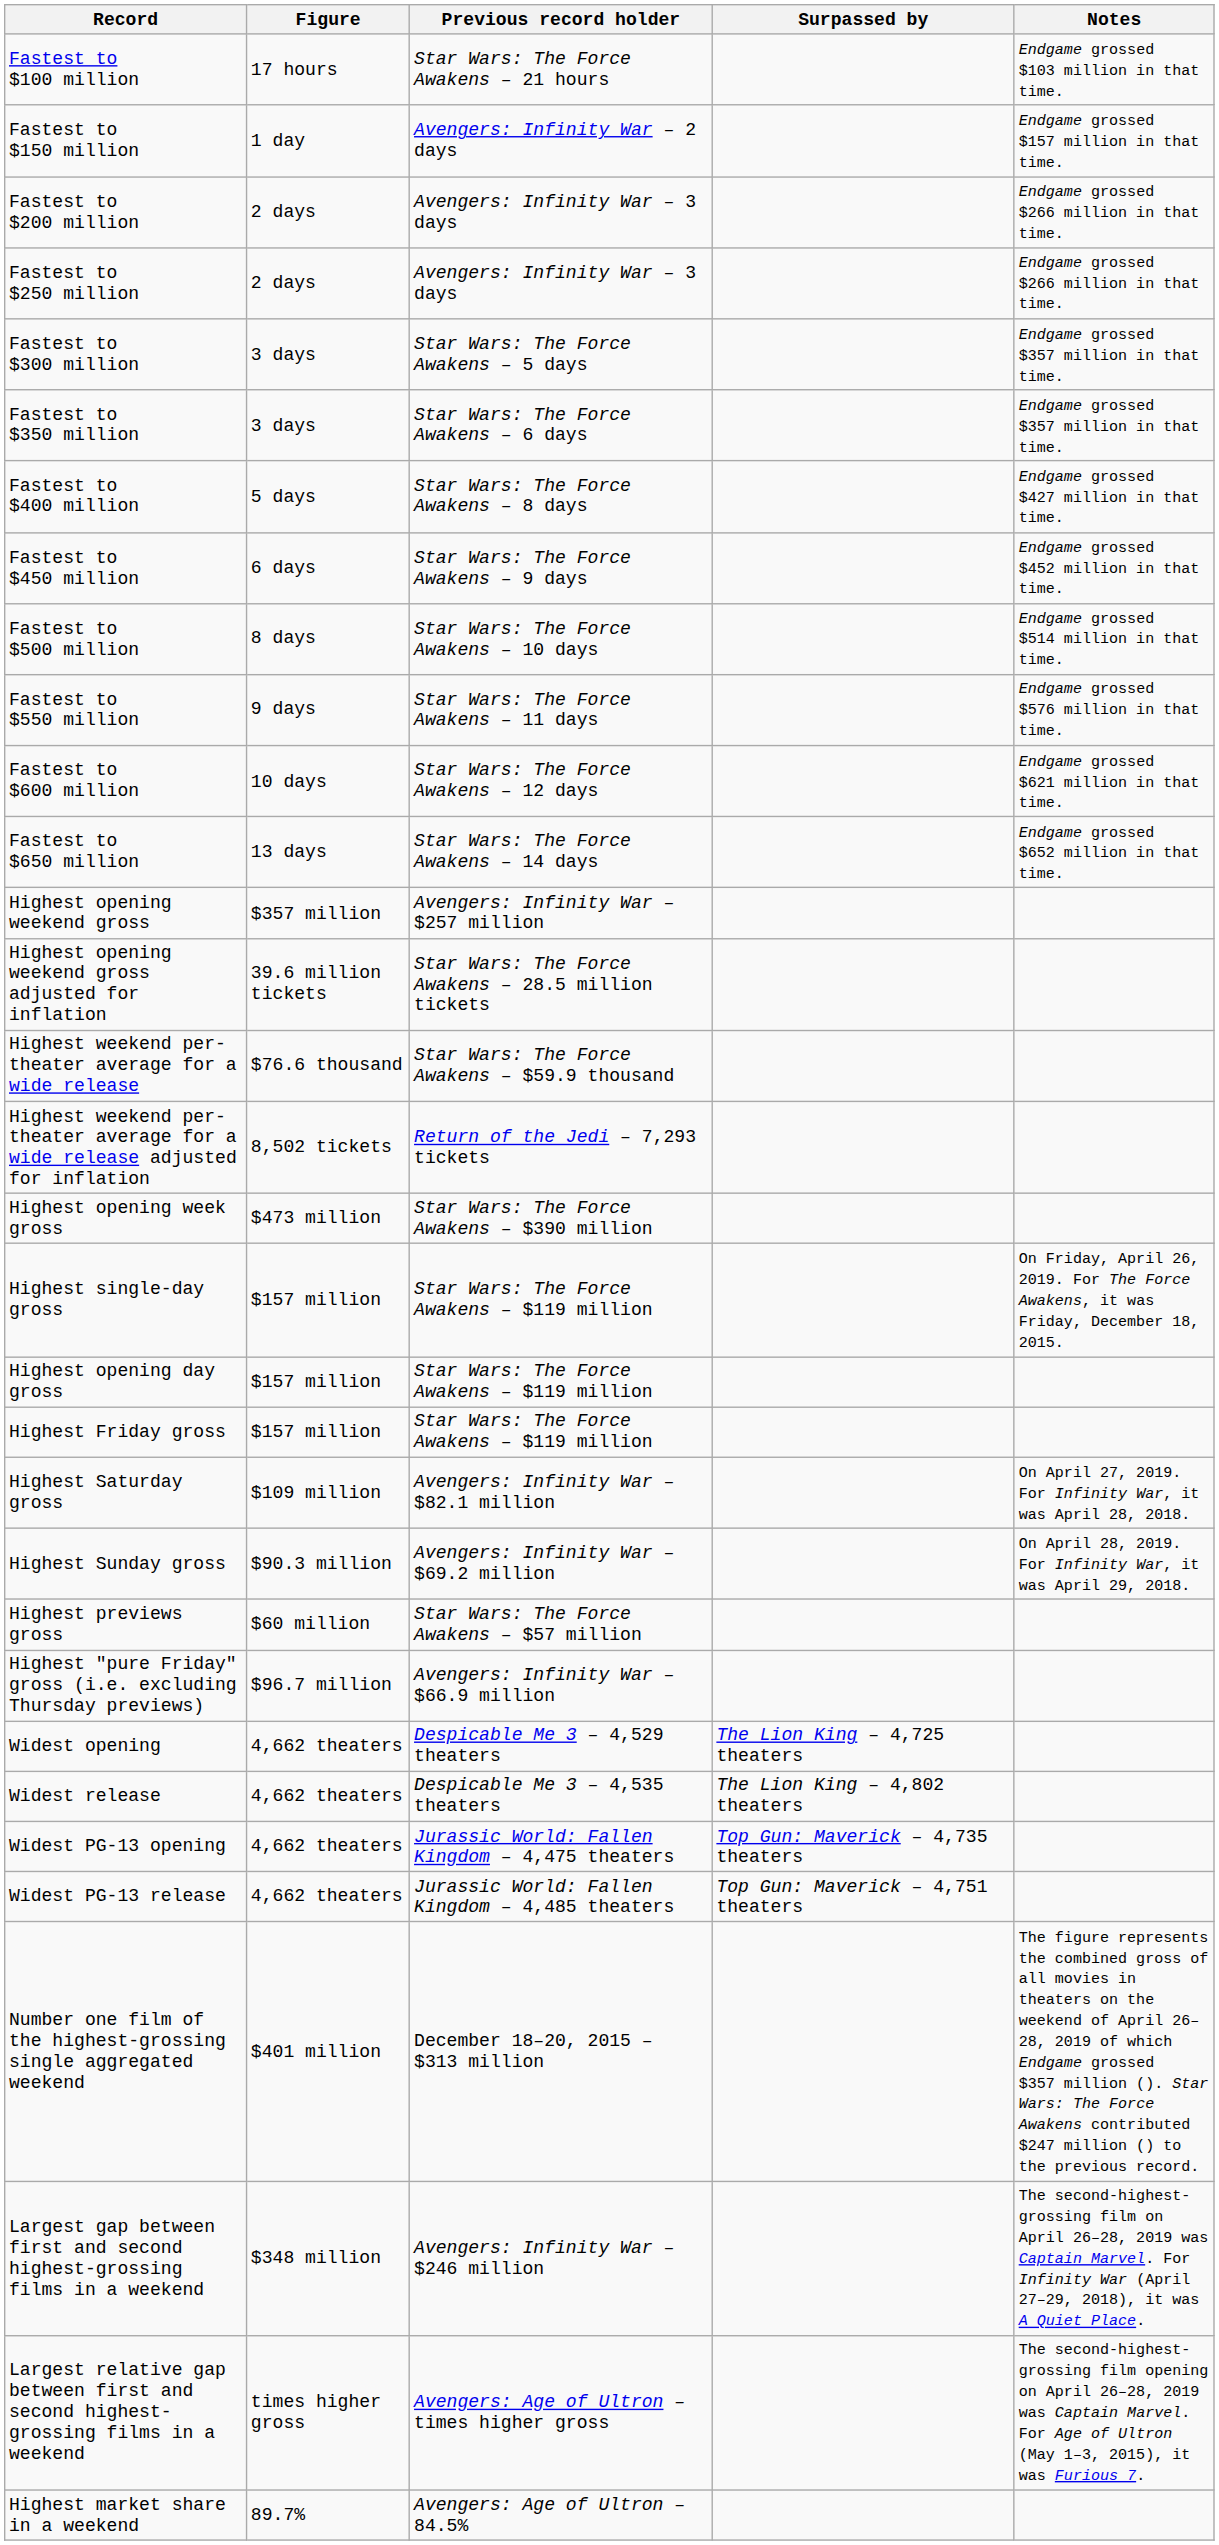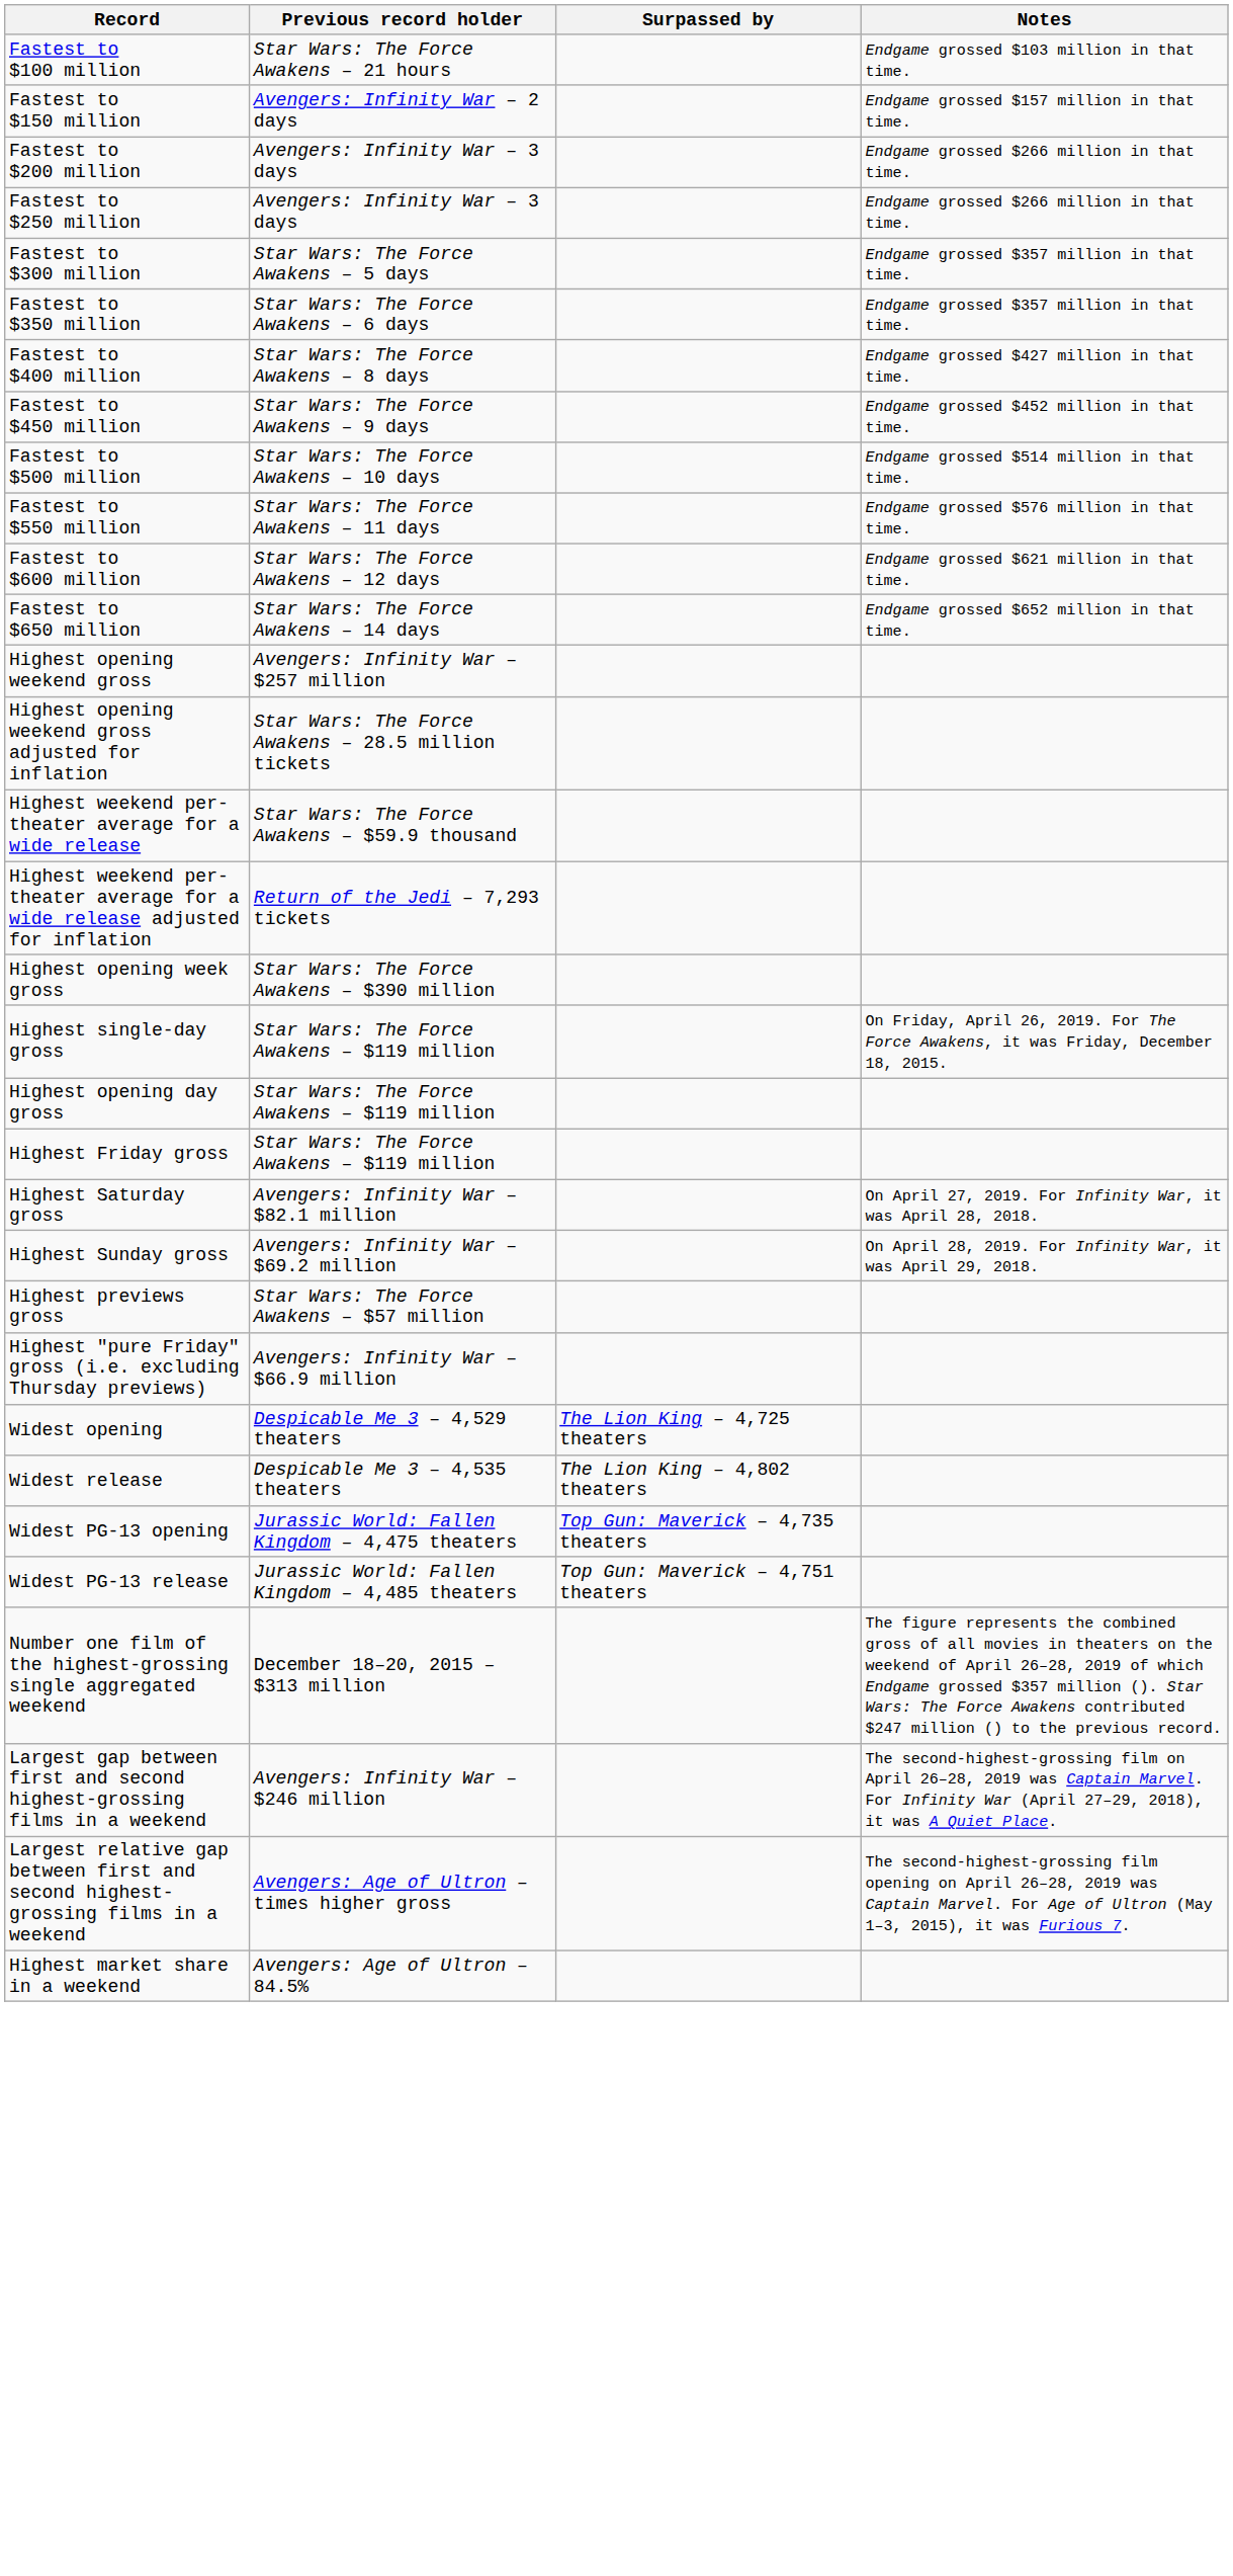- column: Figure | 17 hours | 1 day | 2 days | 2 days | 3 days | 3 days | 5 days | 6 days | 8 days | 9 days | 10 days | 13 days | $357 million | 39.6 million tickets | $76.6 thousand | 8,502 tickets | $473 million | $157 million | $157 million | $157 million | $109 million | $90.3 million | $60 million | $96.7 million | 4,662 theaters | 4,662 theaters | 4,662 theaters | 4,662 theaters | $401 million | $348 million | times higher gross | 89.7%
